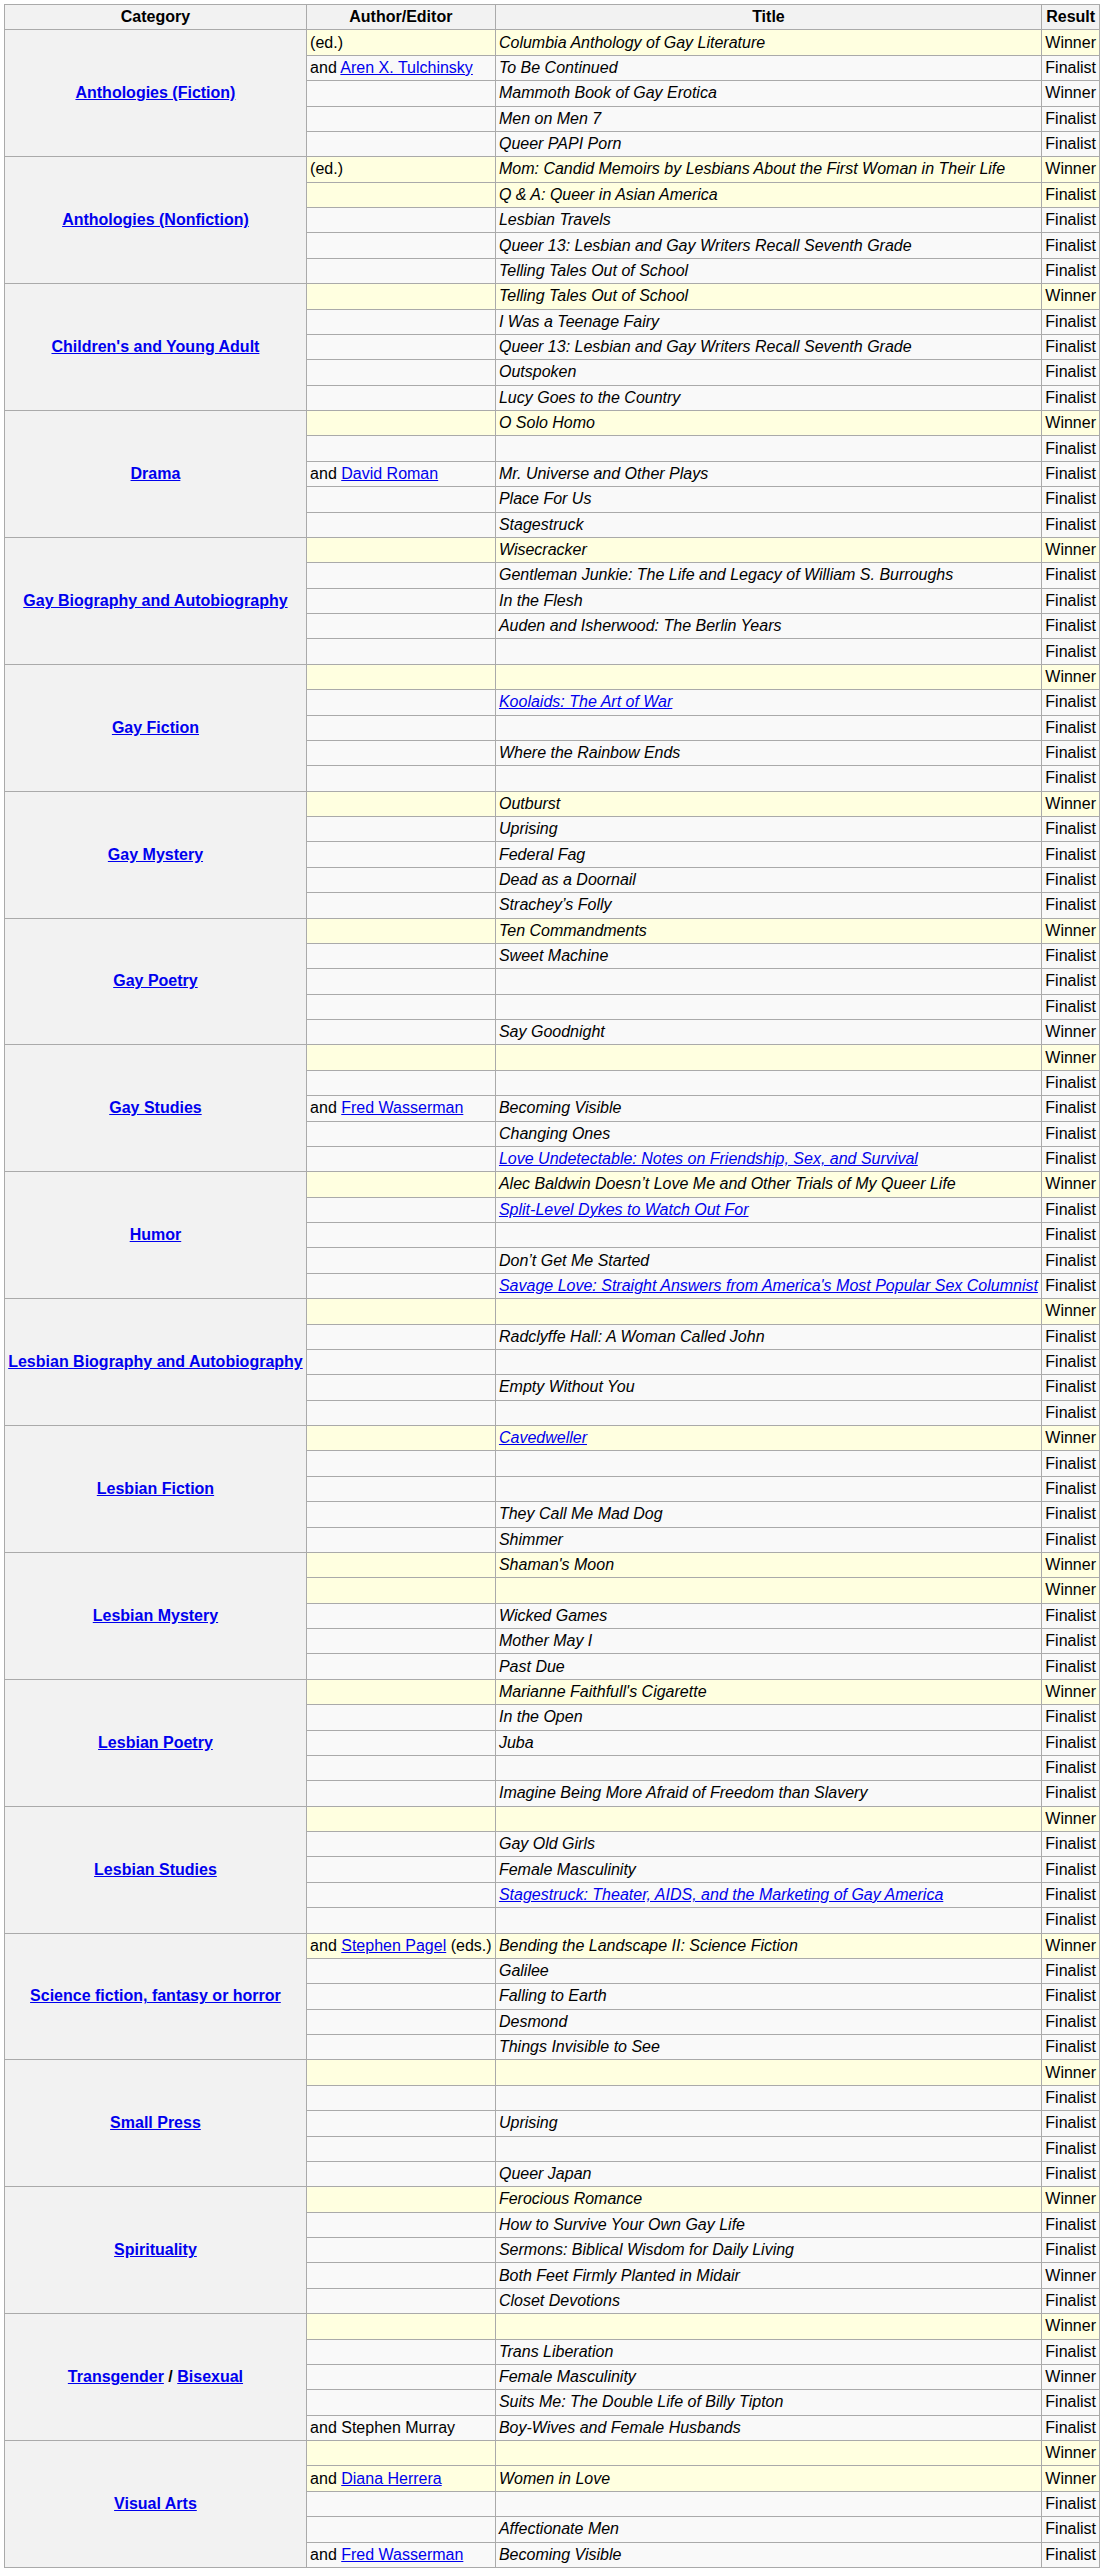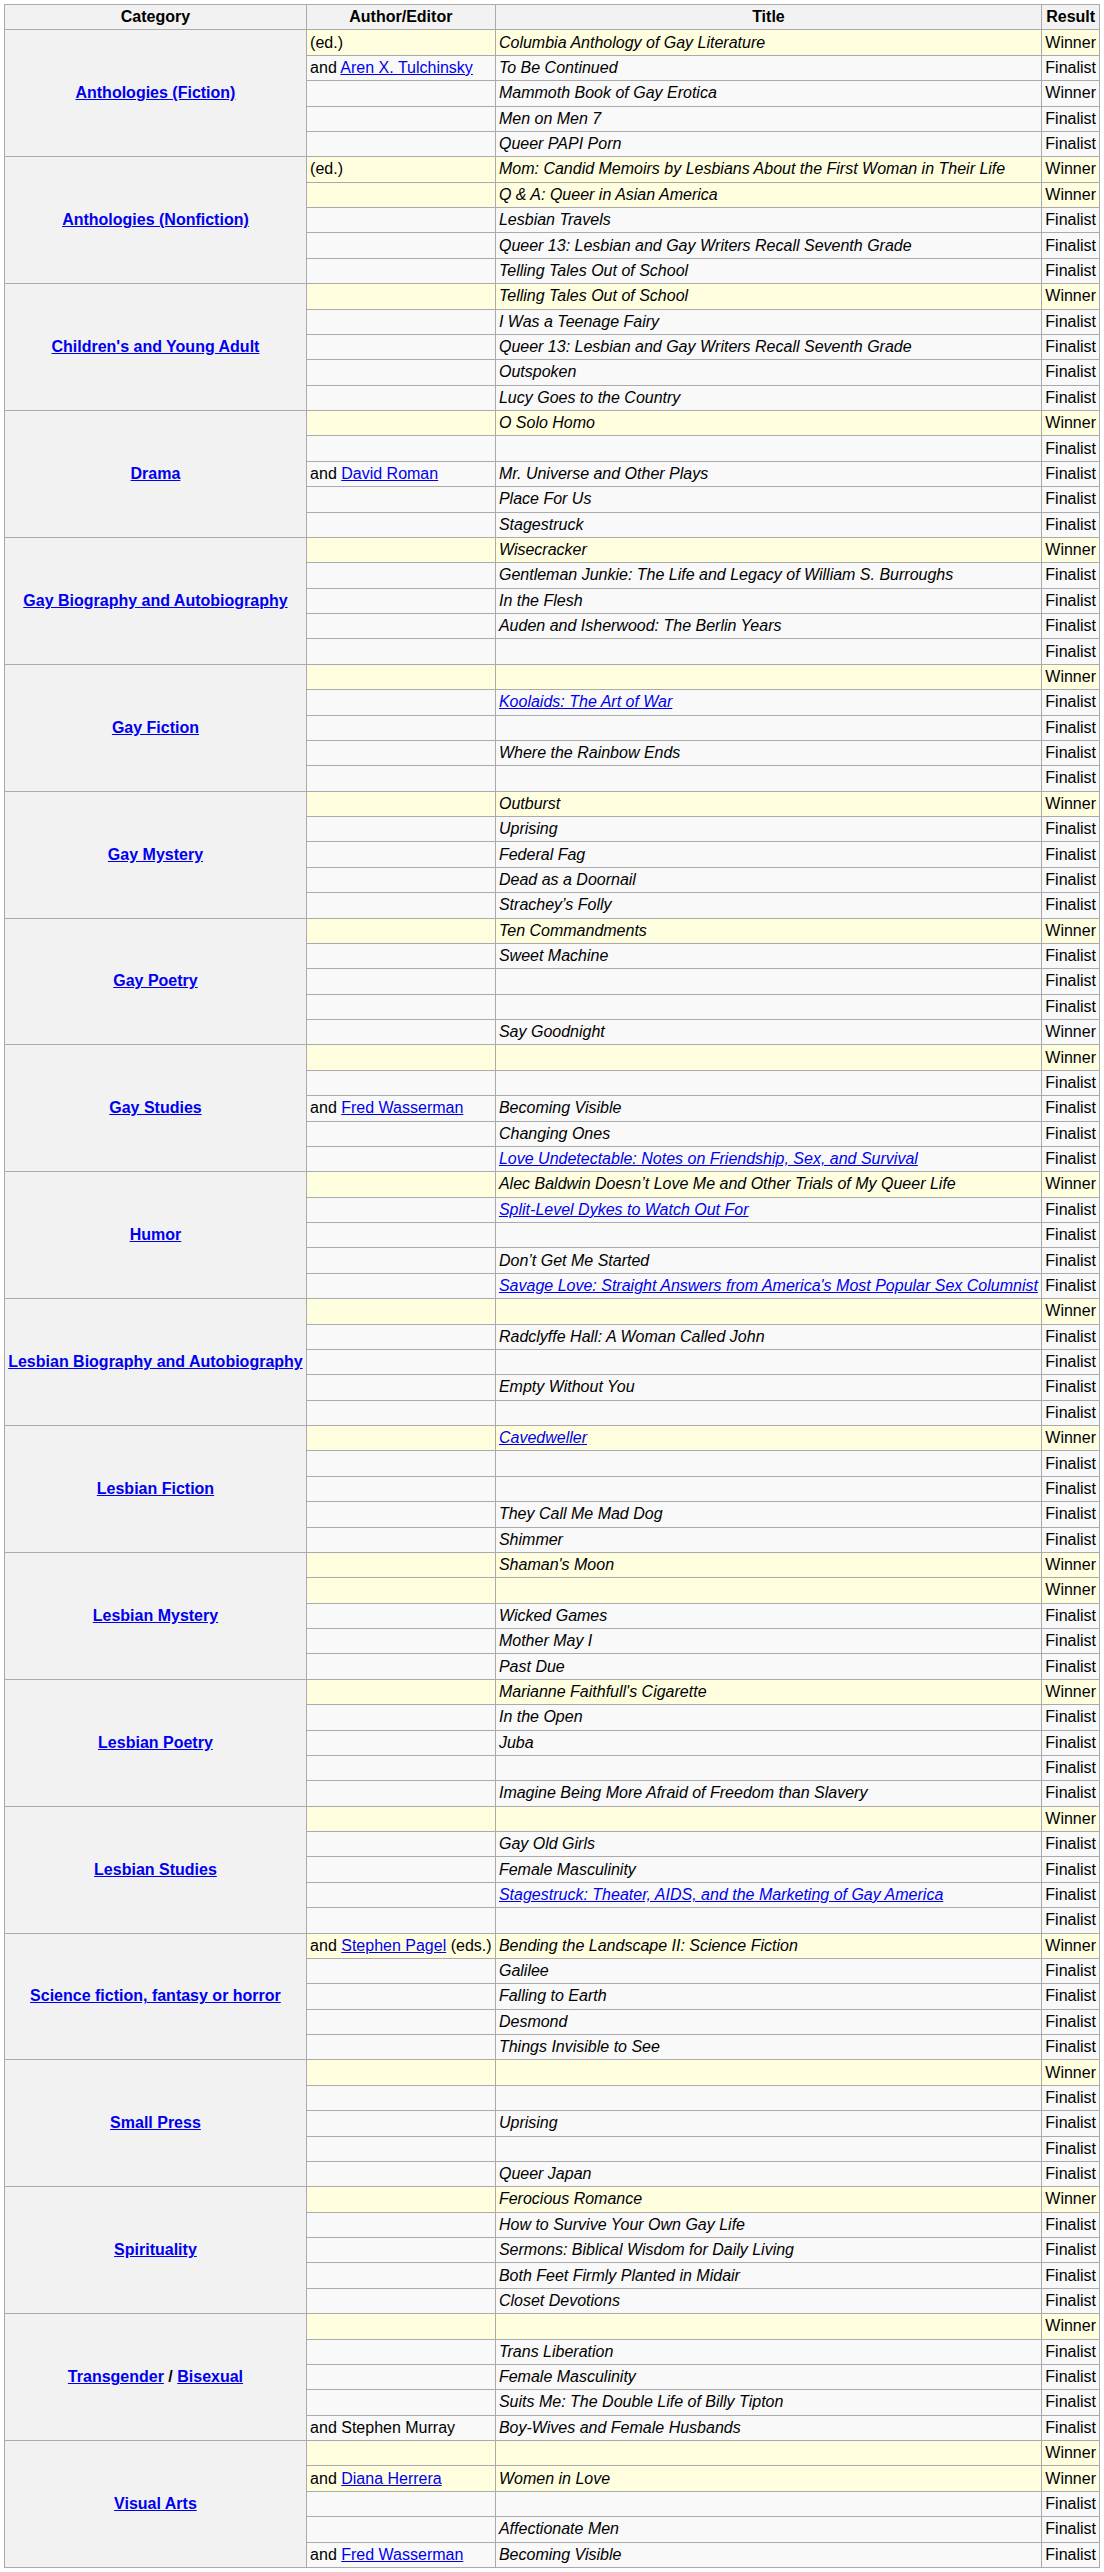Q & A: Queer in Asian America | Result: Finalist -> Winner
Both Feet Firmly Planted in Midair | Result: Winner -> Finalist
Transgender / Bisexual / Female Masculinity | Result: Winner -> Finalist
